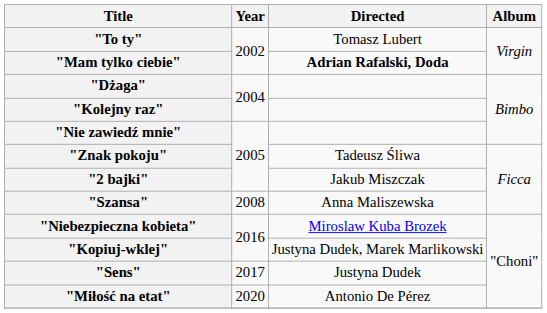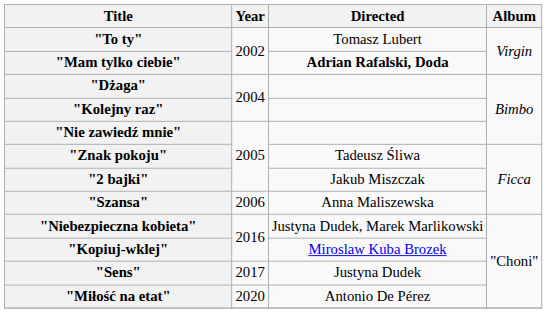"Szansa" | Year: 2008 -> 2006
"Niebezpieczna kobieta" | Directed: Miroslaw Kuba Brozek -> Justyna Dudek, Marek Marlikowski
"Kopiuj-wklej" | Directed: Justyna Dudek, Marek Marlikowski -> Miroslaw Kuba Brozek
